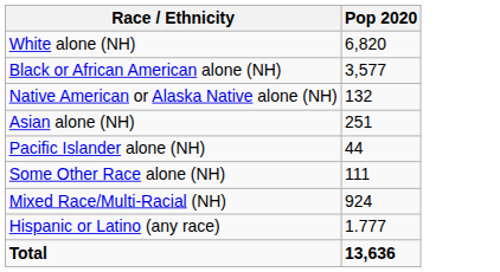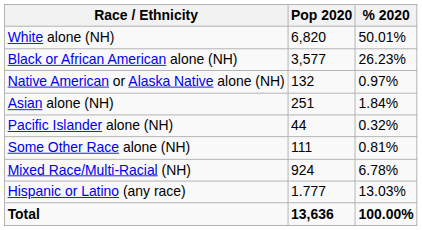+ column: % 2020 | 50.01% | 26.23% | 0.97% | 1.84% | 0.32% | 0.81% | 6.78% | 13.03% | 100.00%
